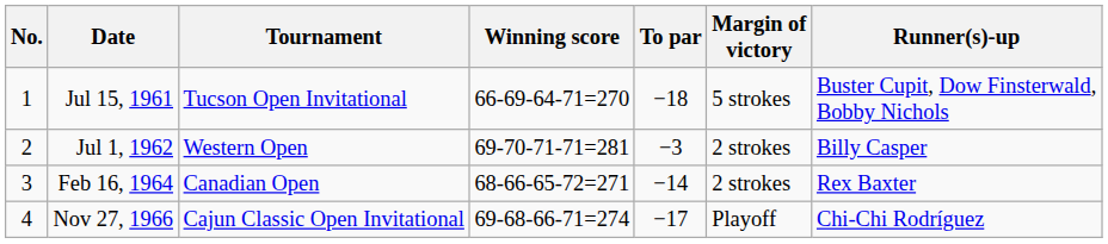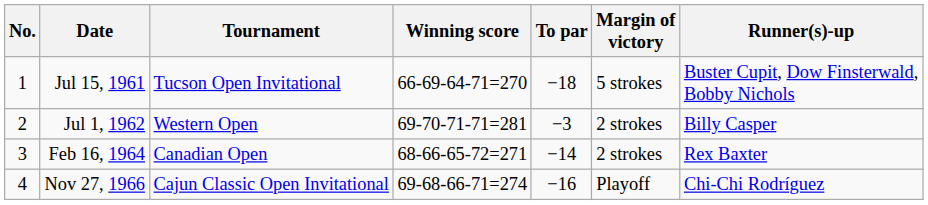Nov 27, 1966 | To par: −17 -> −16
